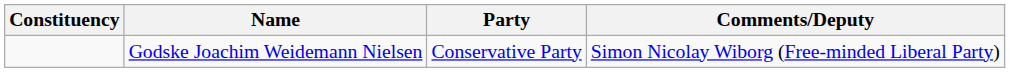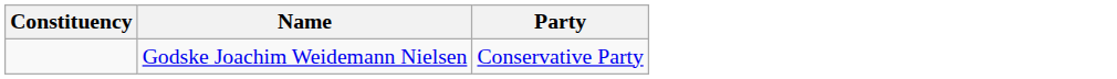- column: Comments/Deputy | Simon Nicolay Wiborg (Free-minded Liberal Party)
